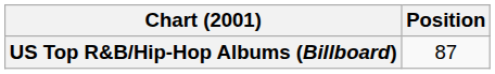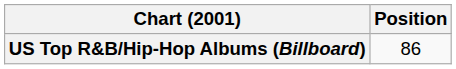US Top R&B/Hip-Hop Albums (Billboard) | Position: 87 -> 86
